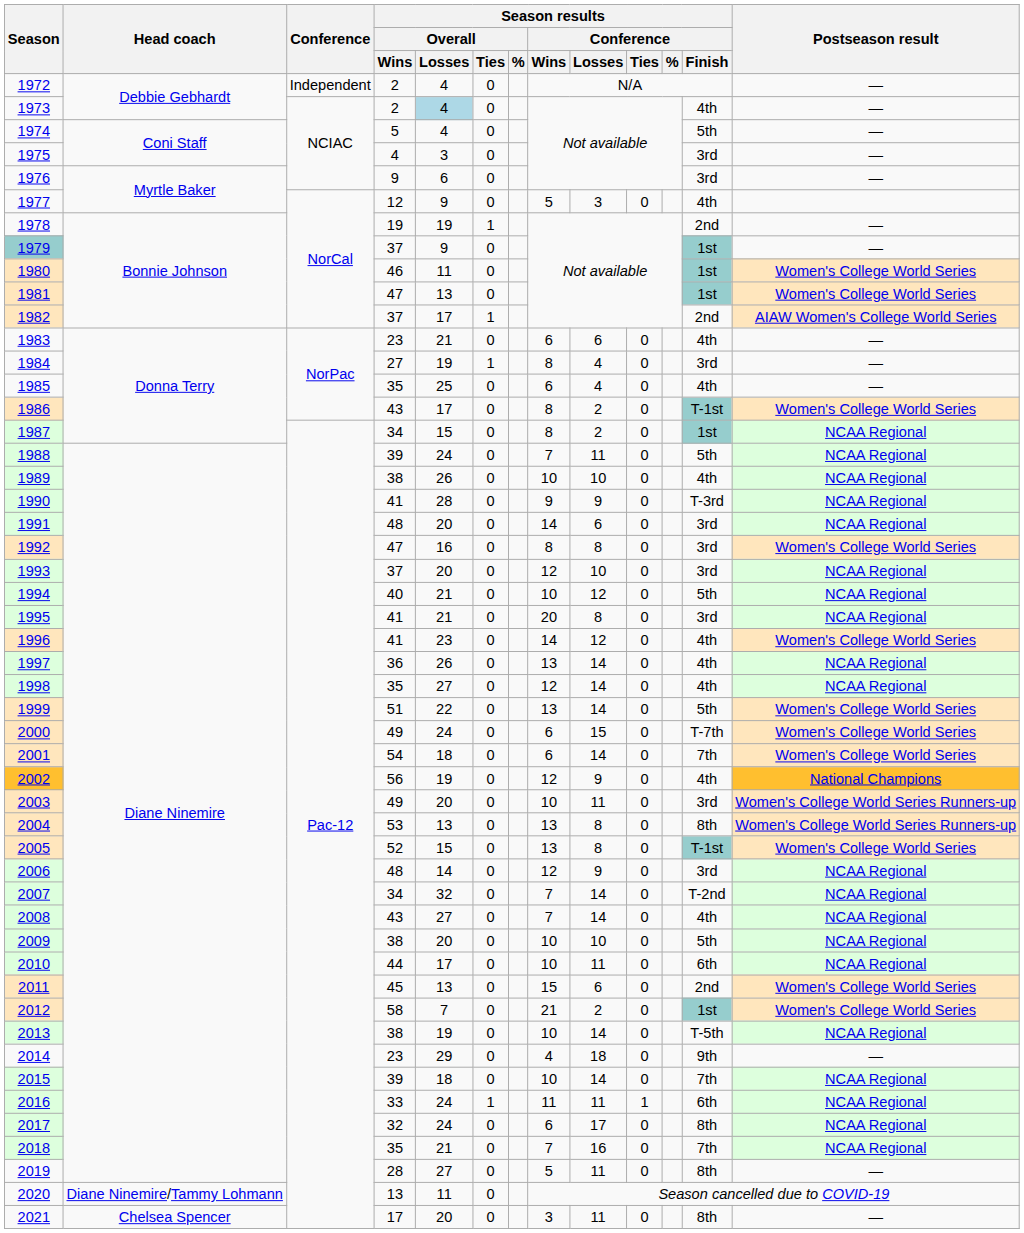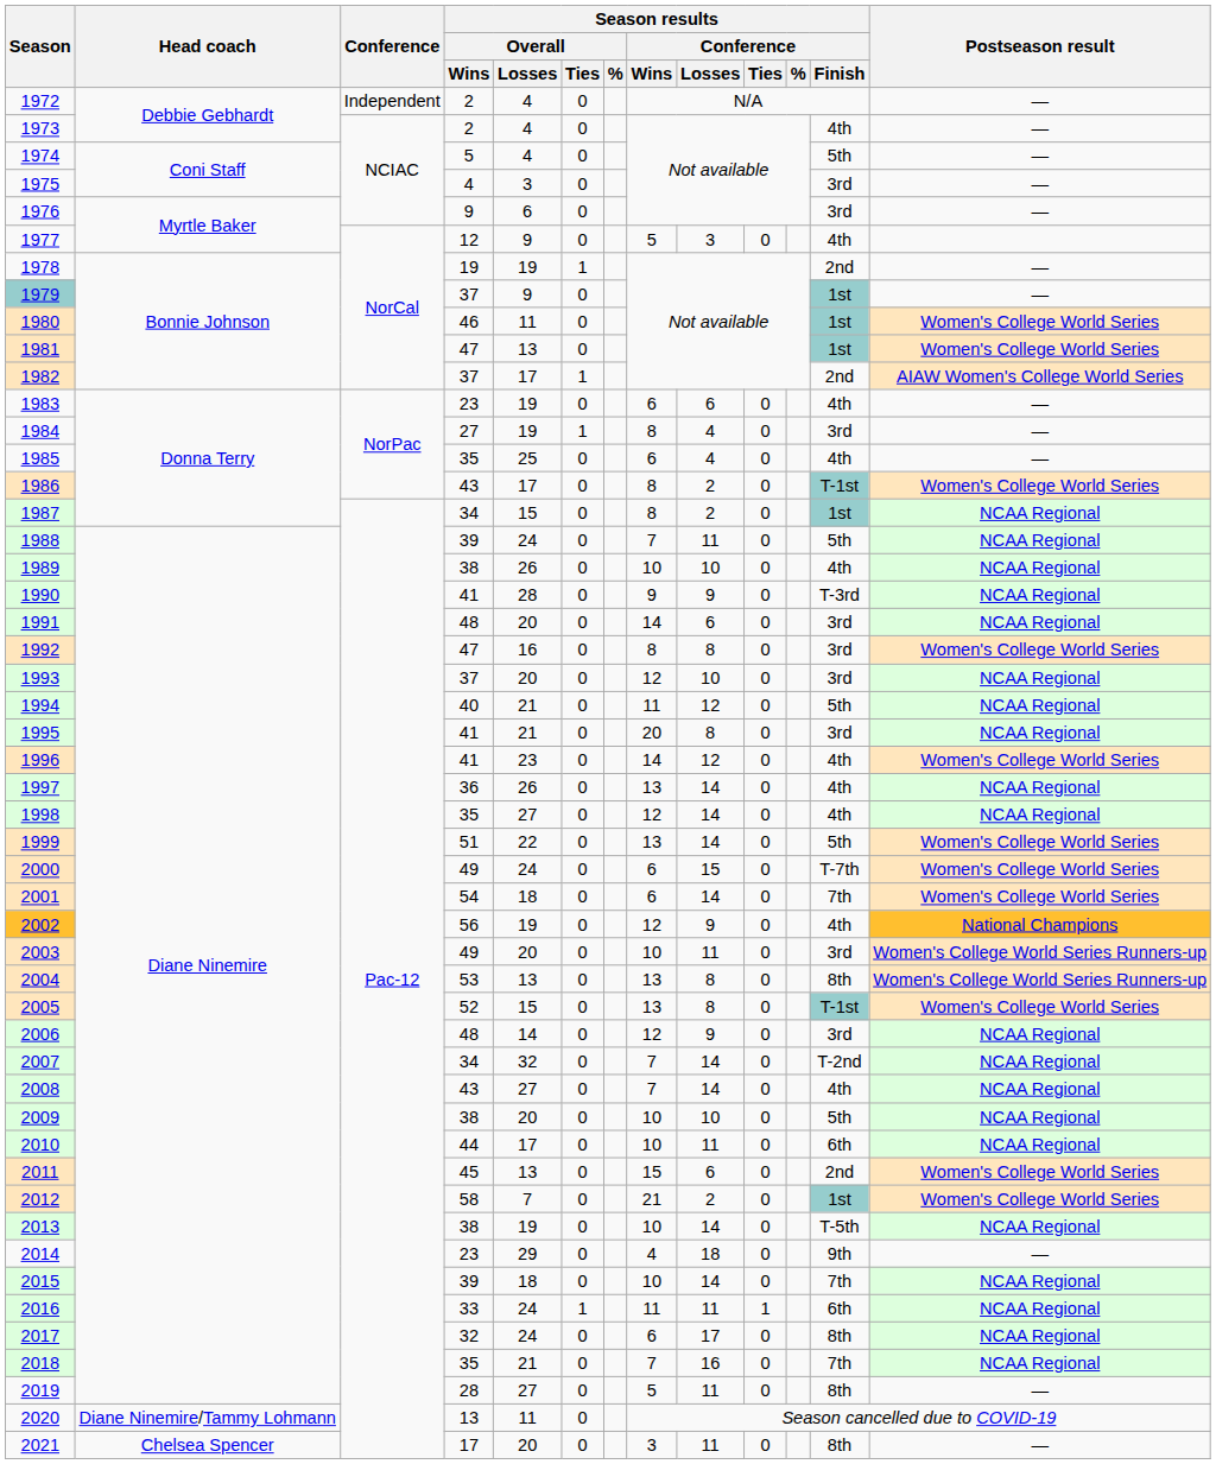1973 | Season results / Overall / Losses: lightblue background -> no background
1983 | Season results / Overall / Losses: 21 -> 19
1994 | Season results / Conference / Wins: 10 -> 11
